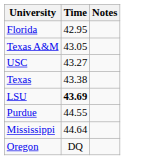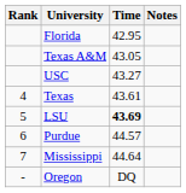+ column: Rank | 4 | 5 | 6 | 7 | -
Texas | Time: 43.38 -> 43.61
Purdue | Time: 44.55 -> 44.57
